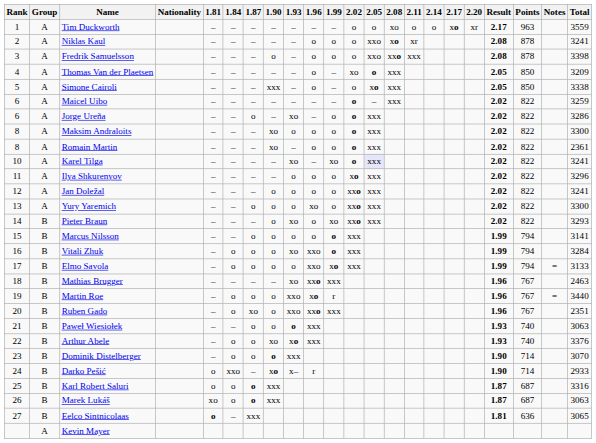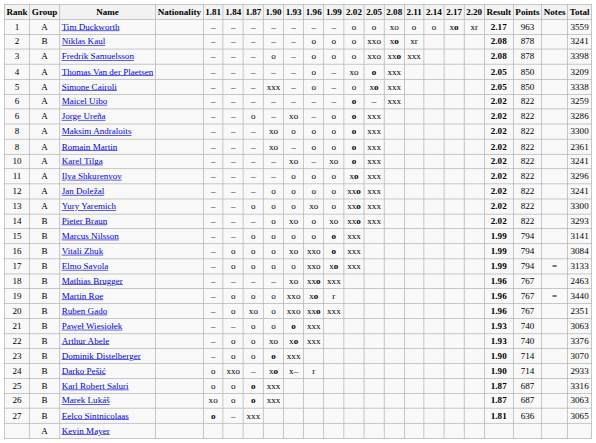Niklas Kaul | Group: A -> B
Karel Tilga | 2.05: lavender background -> no background
Vitali Zhuk | Total: 3284 -> 3084
